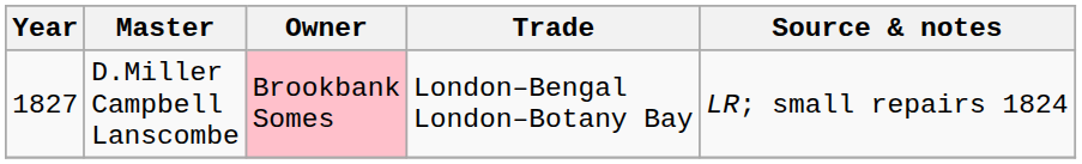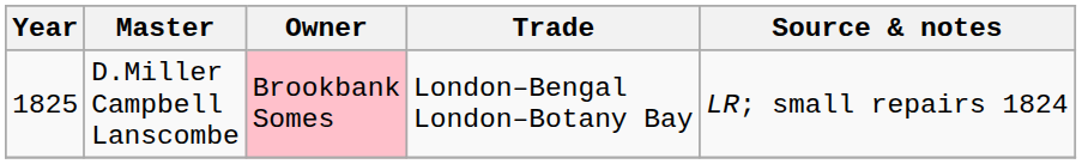D.Miller Campbell Lanscombe | Year: 1827 -> 1825
